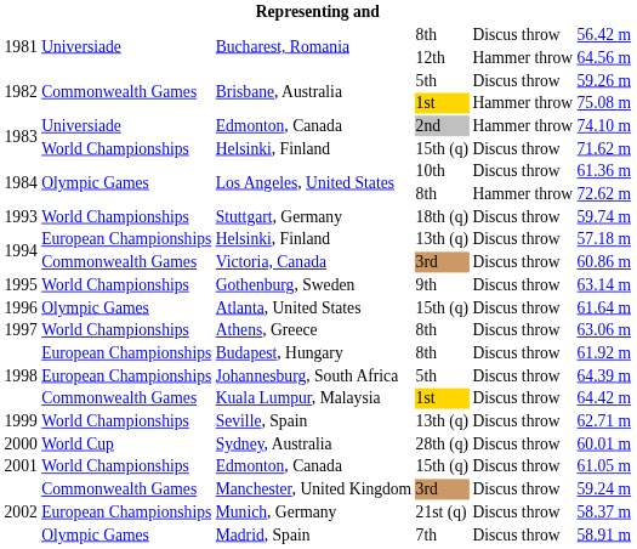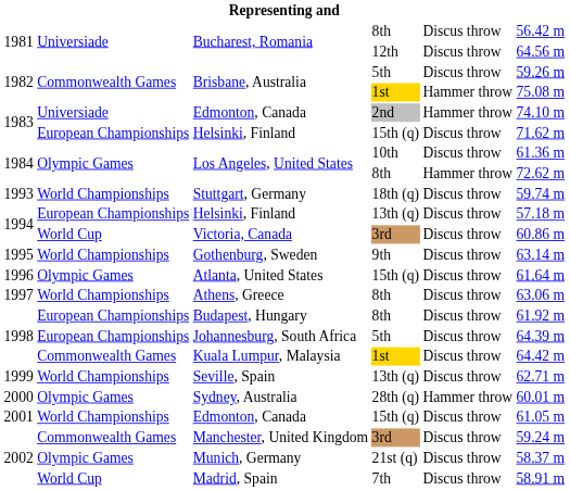Bucharest, Romania / 12th | column 5: Hammer throw -> Discus throw
Helsinki, Finland / 15th (q) | column 2: World Championships -> European Championships
Victoria, Canada | column 2: Commonwealth Games -> World Cup
Sydney, Australia | column 2: World Cup -> Olympic Games
Sydney, Australia | column 5: Discus throw -> Hammer throw
Munich, Germany | column 2: European Championships -> Olympic Games
Madrid, Spain | column 2: Olympic Games -> World Cup
